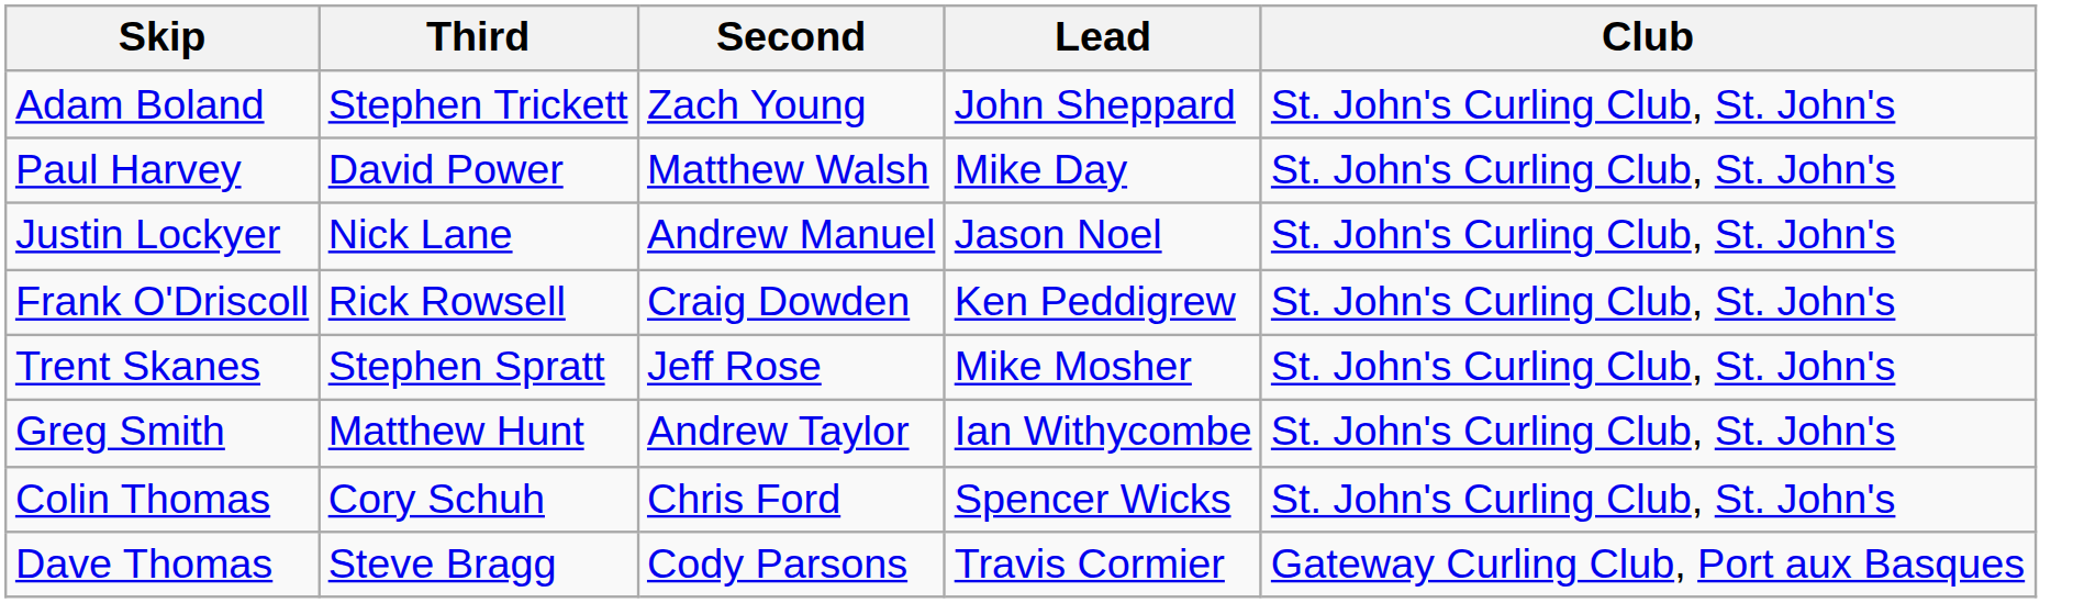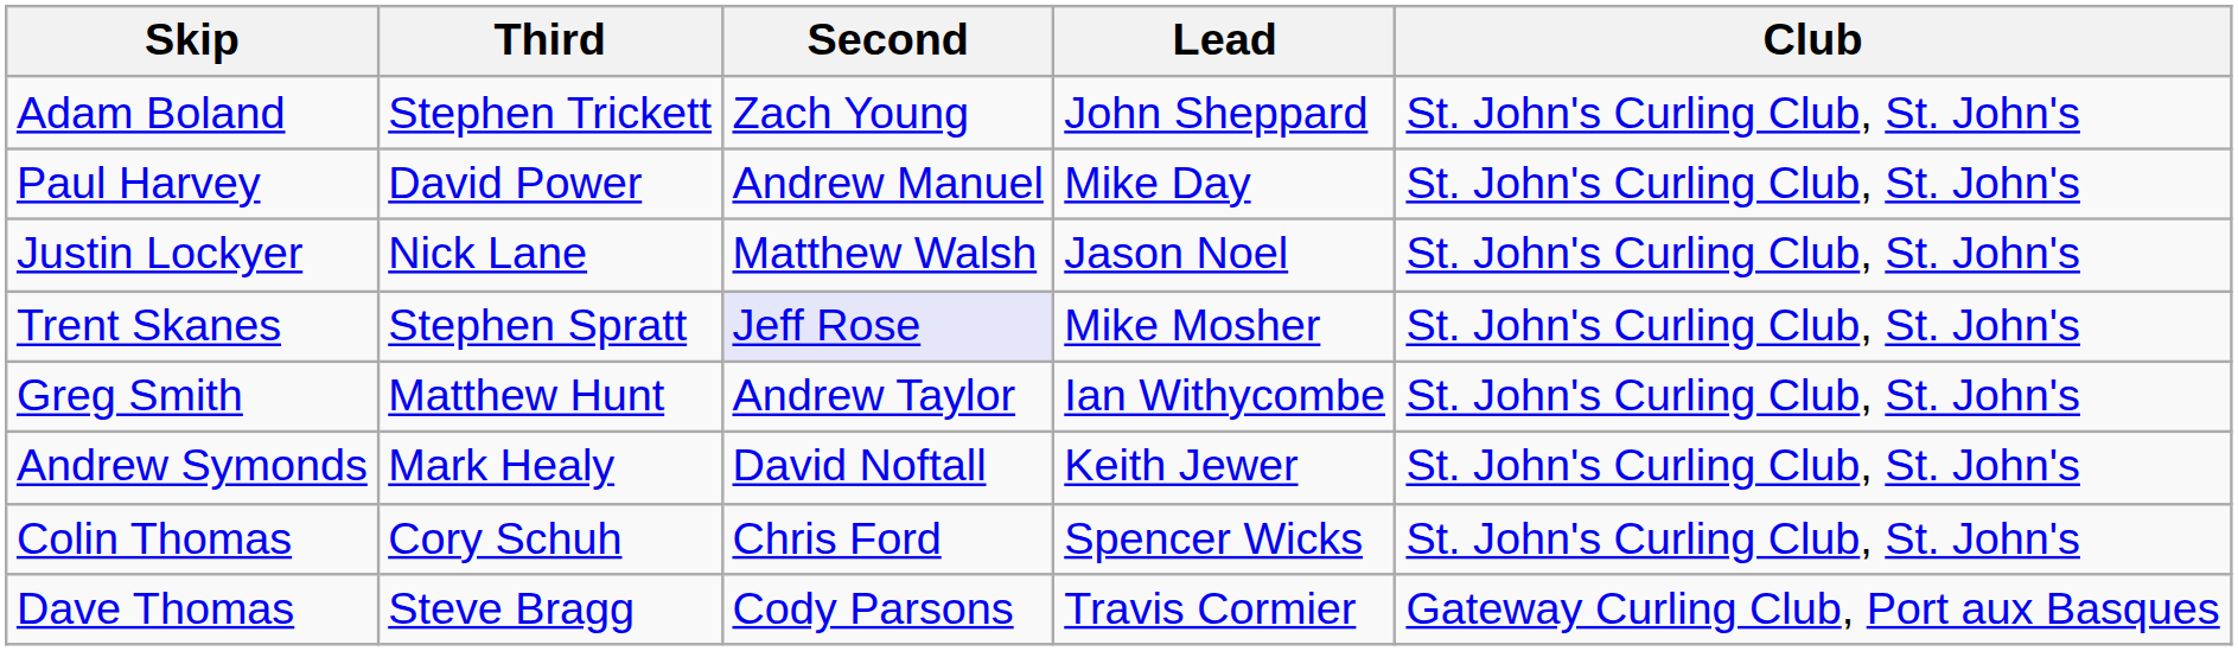Paul Harvey | Second: Matthew Walsh -> Andrew Manuel
Justin Lockyer | Second: Andrew Manuel -> Matthew Walsh
- row: Frank O'Driscoll | Rick Rowsell | Craig Dowden | Ken Peddigrew | St. John's Curling Club, St. John's
Trent Skanes | Second: no background -> lavender background
+ row: Andrew Symonds | Mark Healy | David Noftall | Keith Jewer | St. John's Curling Club, St. John's
